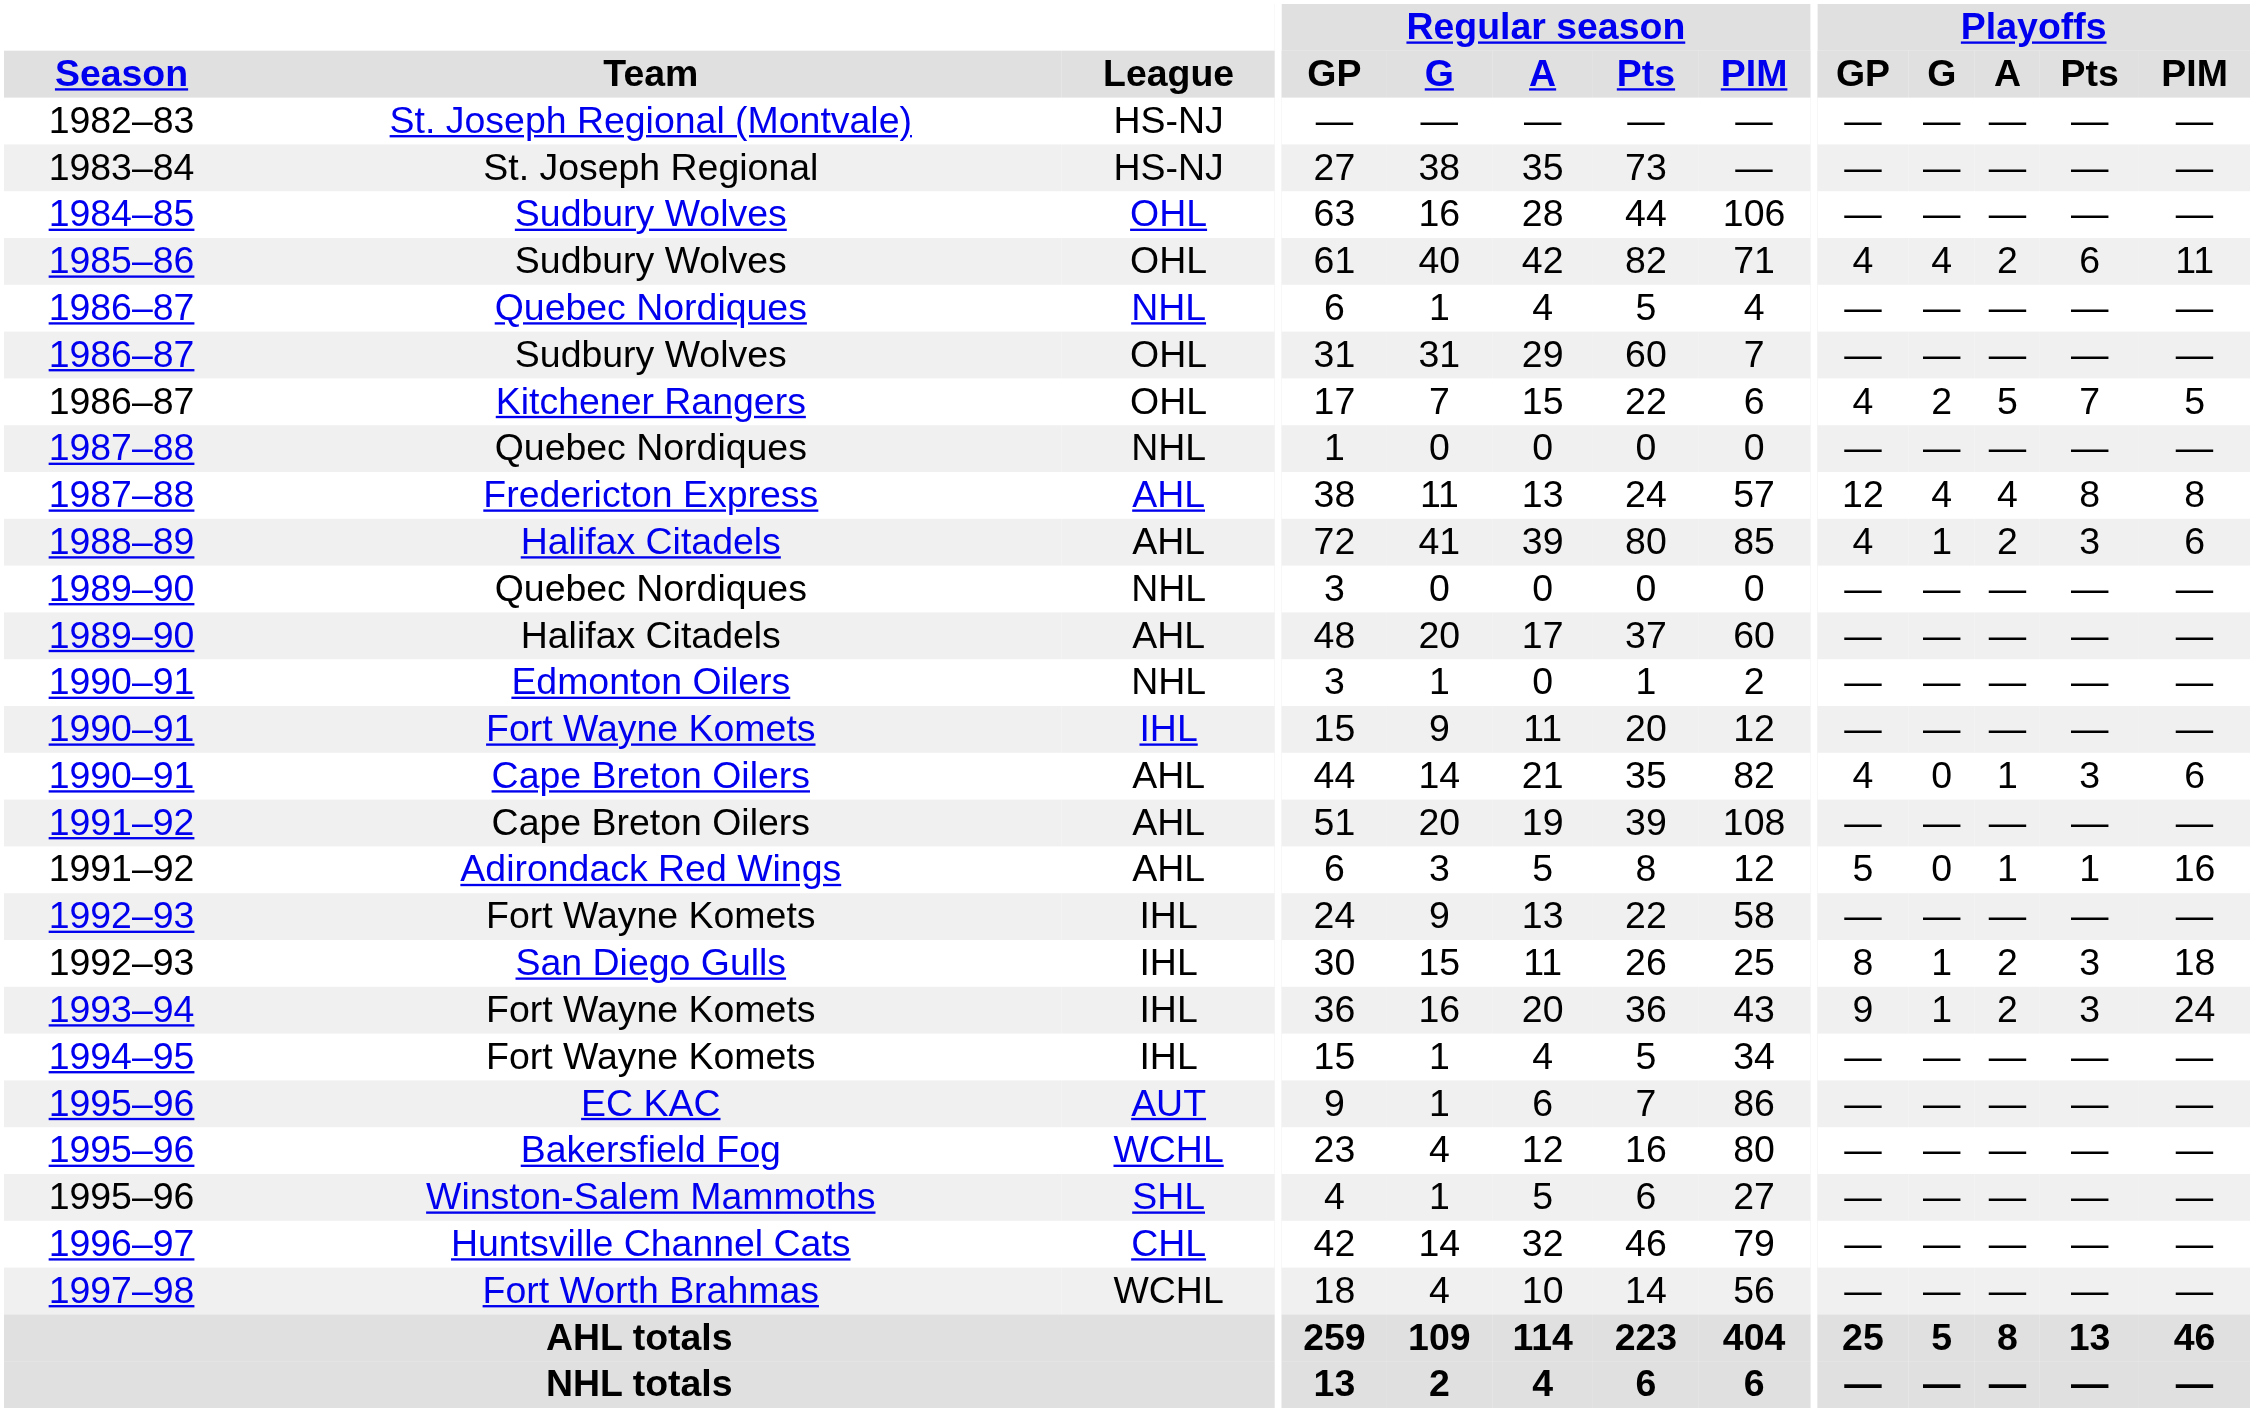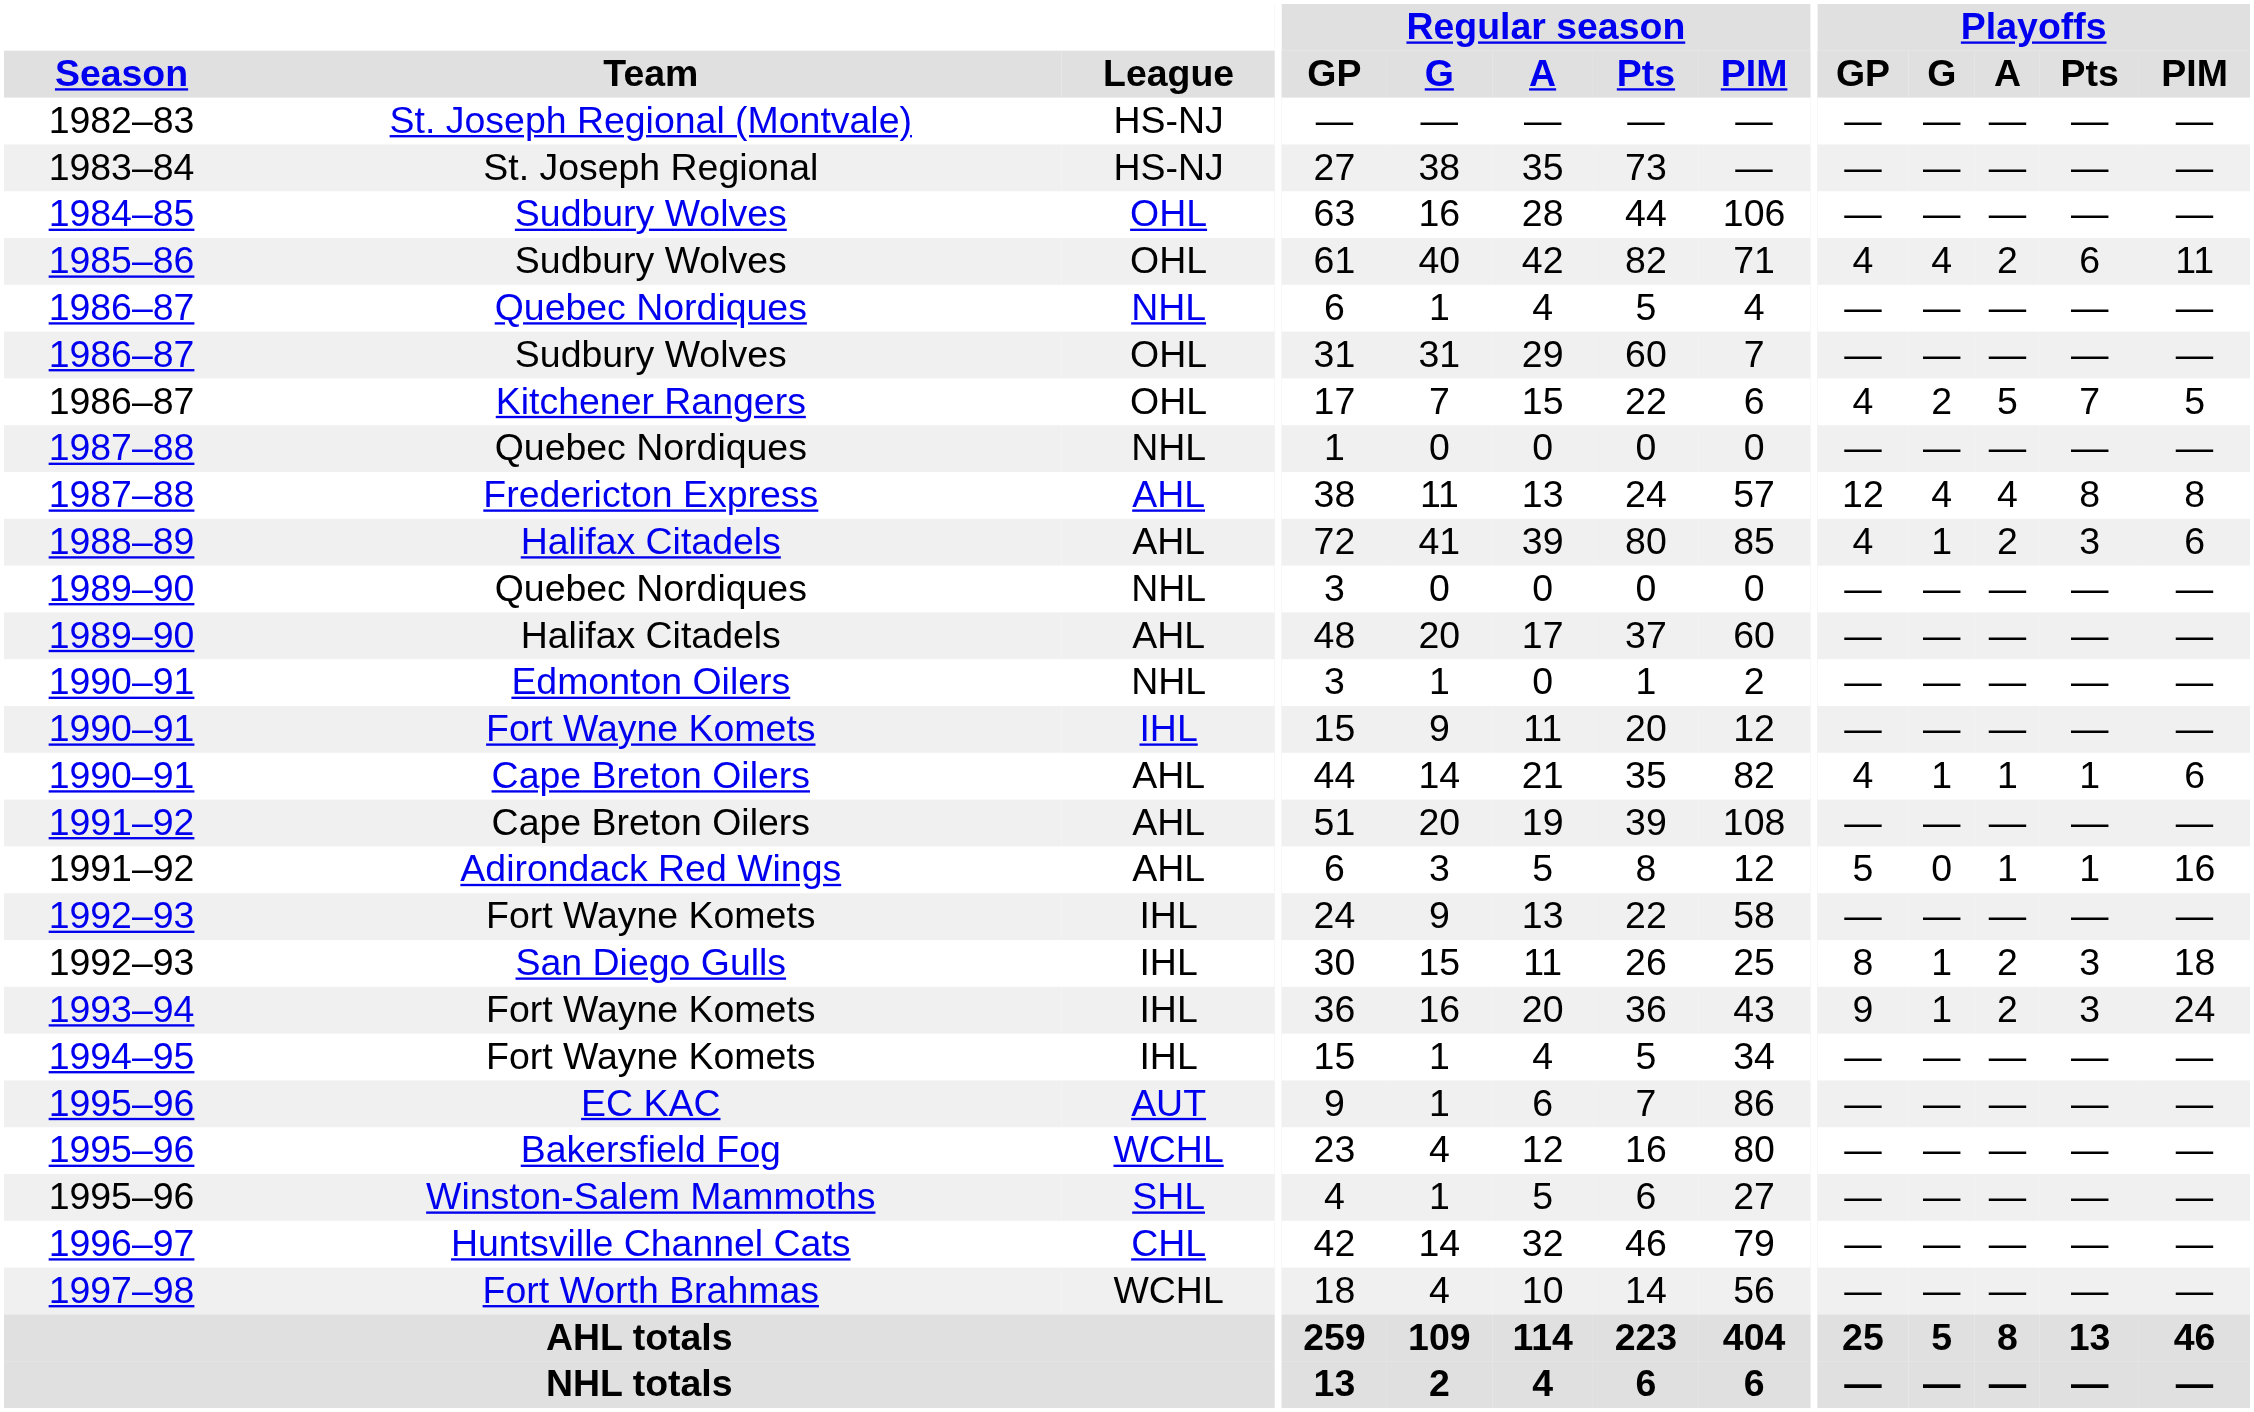1990–91 / Cape Breton Oilers | Playoffs / G: 0 -> 1
1990–91 / Cape Breton Oilers | Playoffs / Pts: 3 -> 1
